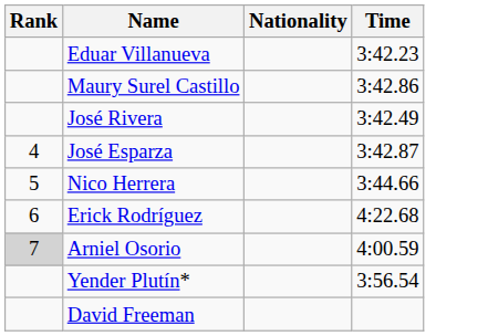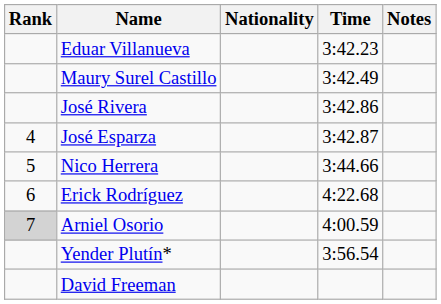+ column: Notes
Maury Surel Castillo | Time: 3:42.86 -> 3:42.49
José Rivera | Time: 3:42.49 -> 3:42.86
